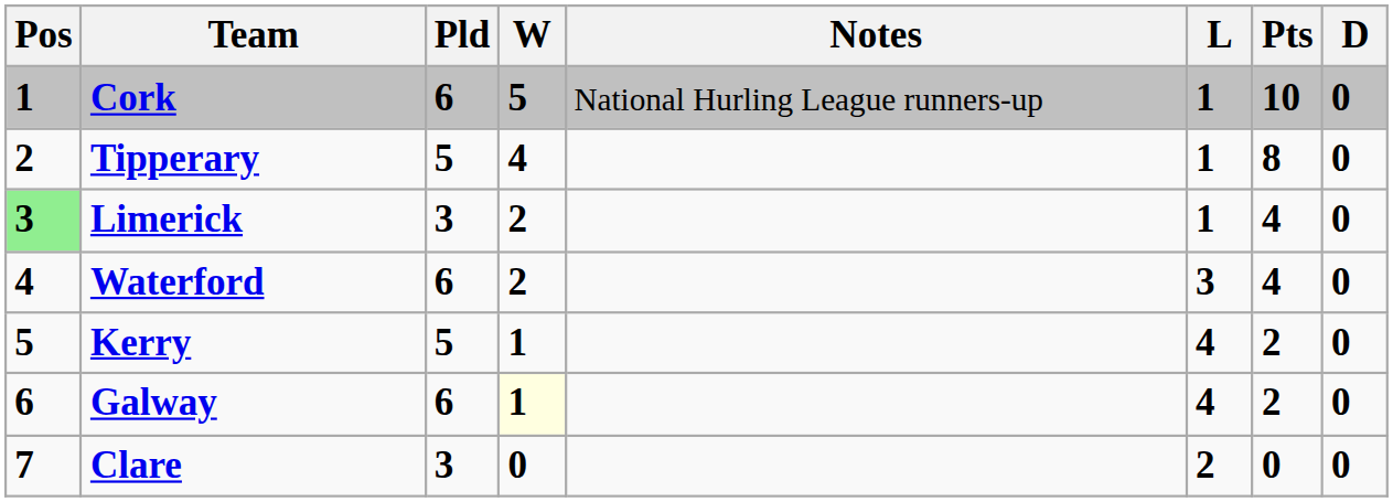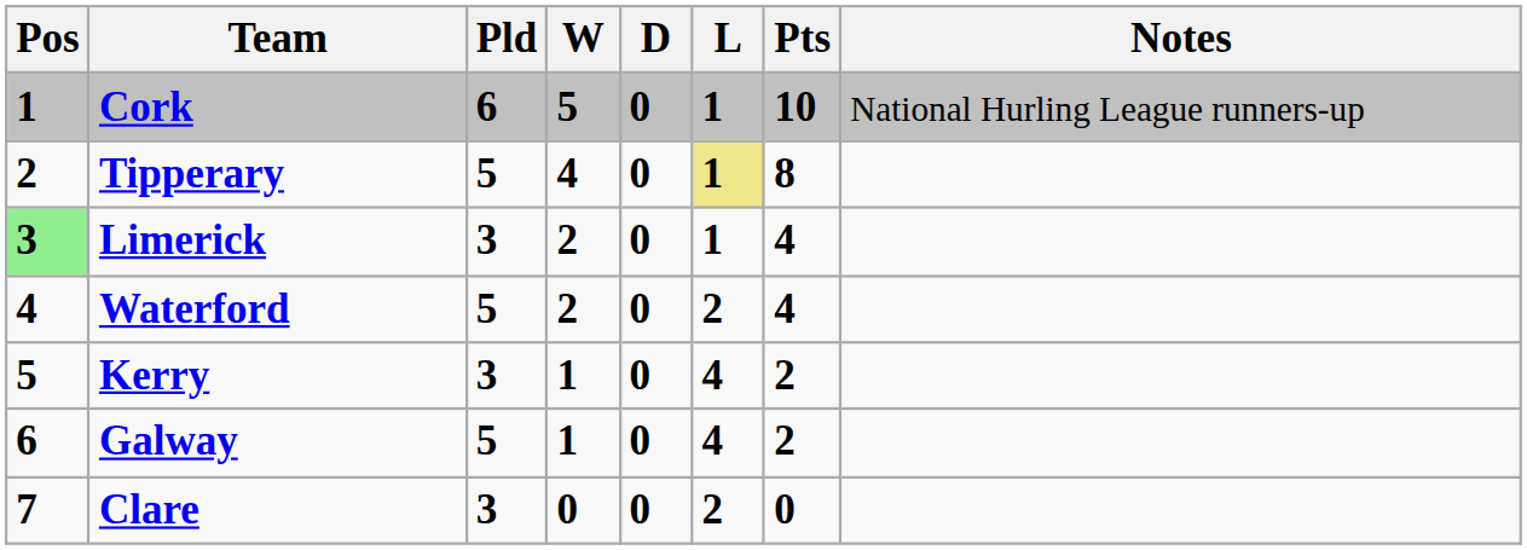columns swapped: D <-> Notes
Tipperary | L: no background -> khaki background
Waterford | Pld: 6 -> 5
Waterford | L: 3 -> 2
Kerry | Pld: 5 -> 3
Galway | Pld: 6 -> 5
Galway | W: lightyellow background -> no background
